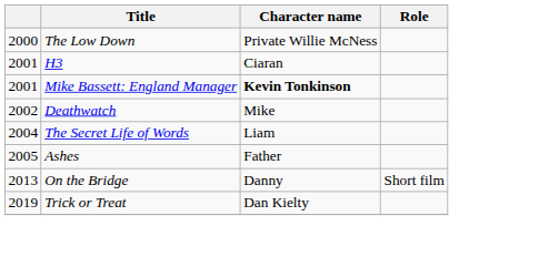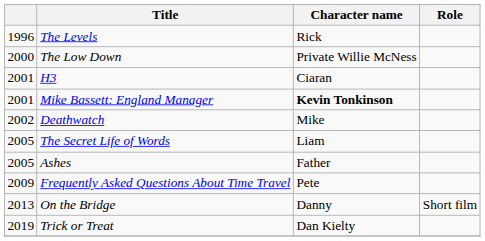+ row: 1996 | The Levels | Rick
The Secret Life of Words | column 1: 2004 -> 2005
+ row: 2009 | Frequently Asked Questions About Time Travel | Pete
